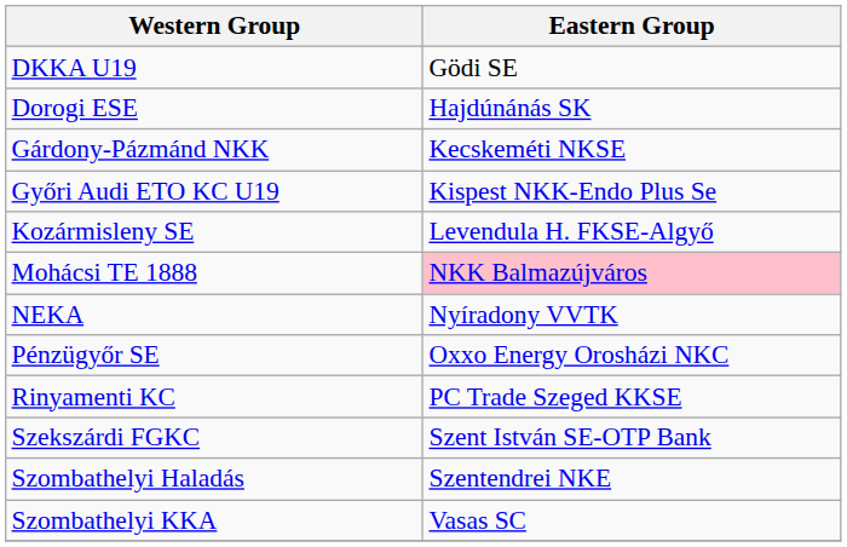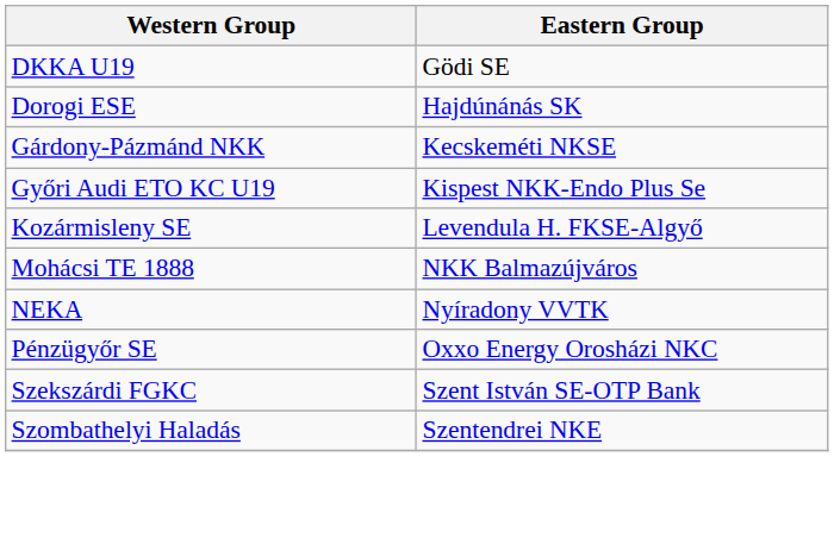Mohácsi TE 1888 | Eastern Group: pink background -> no background
- row: Rinyamenti KC | PC Trade Szeged KKSE
- row: Szombathelyi KKA | Vasas SC
